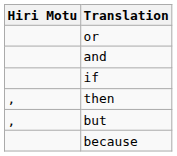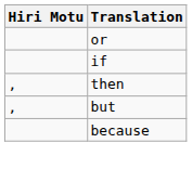- row: and
